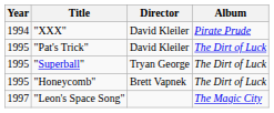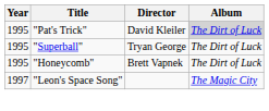- row: 1994 | "XXX" | David Kleiler | Pirate Prude
"Pat's Trick" | Album: no background -> lightgrey background
